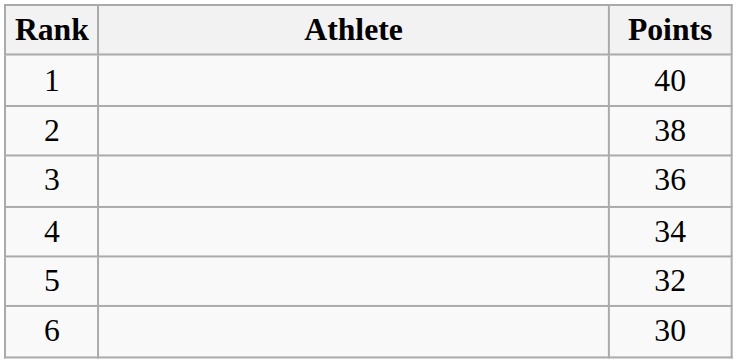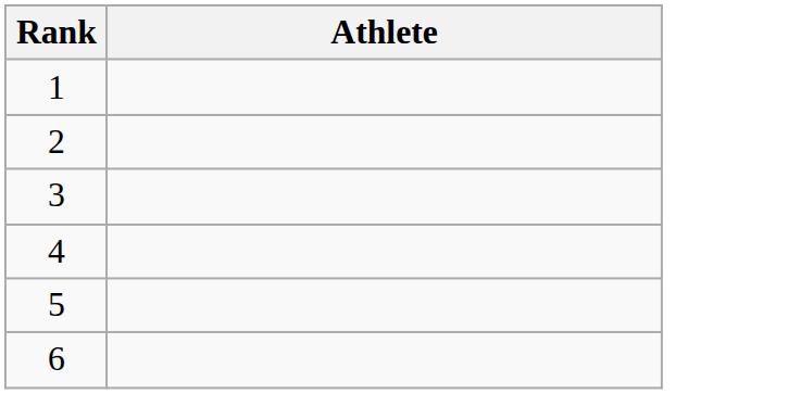- column: Points | 40 | 38 | 36 | 34 | 32 | 30
